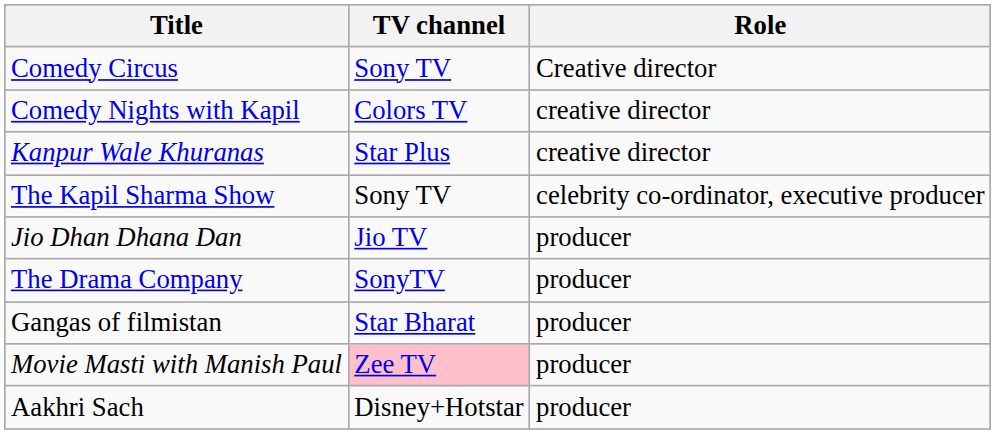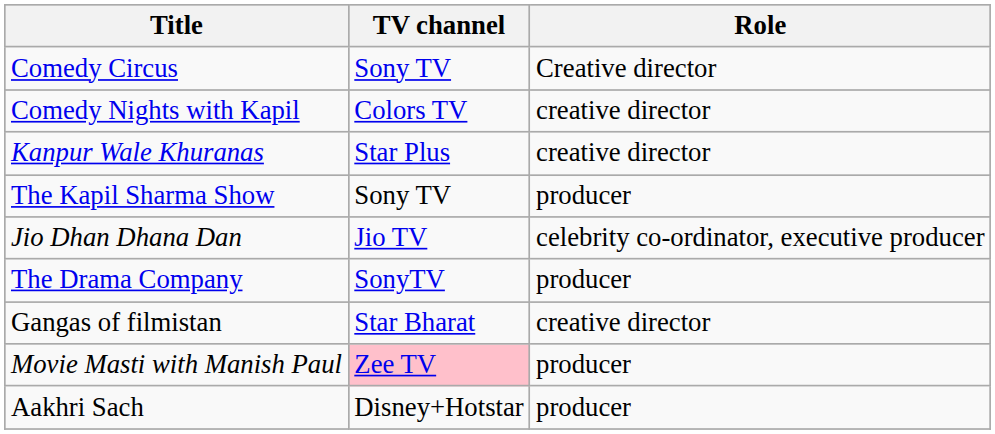The Kapil Sharma Show | Role: celebrity co-ordinator, executive producer -> producer
Jio Dhan Dhana Dan | Role: producer -> celebrity co-ordinator, executive producer
Gangas of filmistan | Role: producer -> creative director
